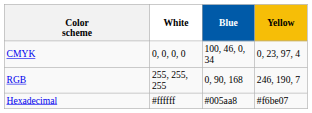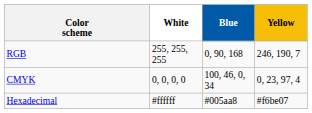rows swapped: CMYK <-> RGB
